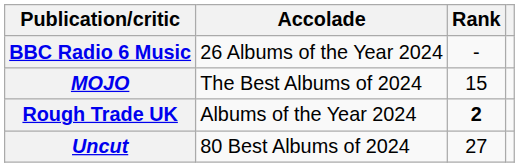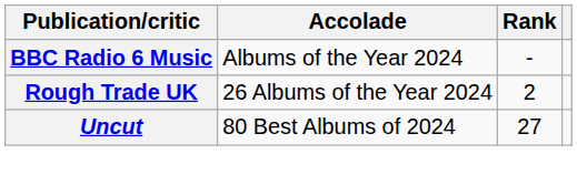BBC Radio 6 Music | Accolade: 26 Albums of the Year 2024 -> Albums of the Year 2024
- row: MOJO | The Best Albums of 2024 | 15
Rough Trade UK | Accolade: Albums of the Year 2024 -> 26 Albums of the Year 2024
Rough Trade UK | Rank: bold -> normal
